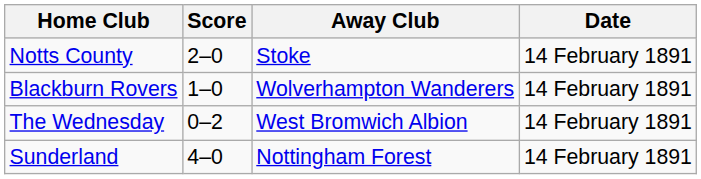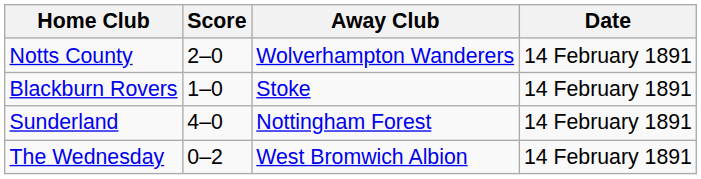Notts County | Away Club: Stoke -> Wolverhampton Wanderers
Blackburn Rovers | Away Club: Wolverhampton Wanderers -> Stoke
rows swapped: The Wednesday <-> Sunderland
